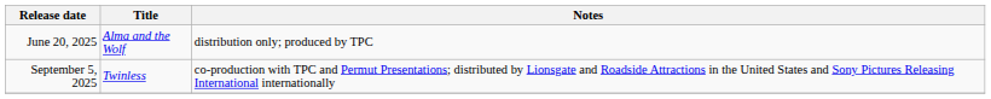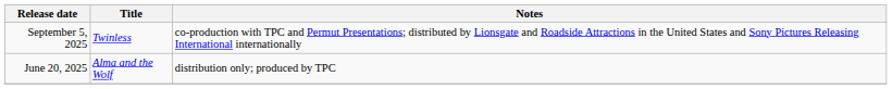rows swapped: June 20, 2025 <-> September 5, 2025
